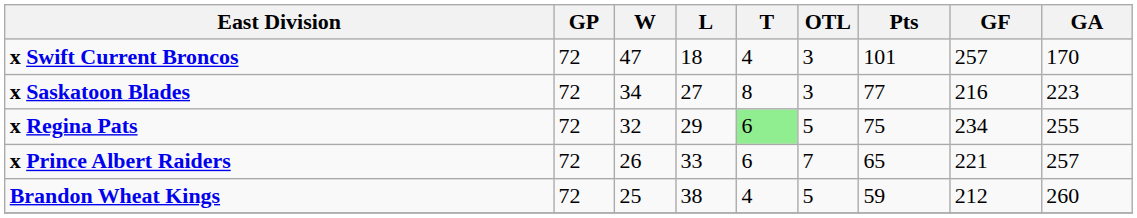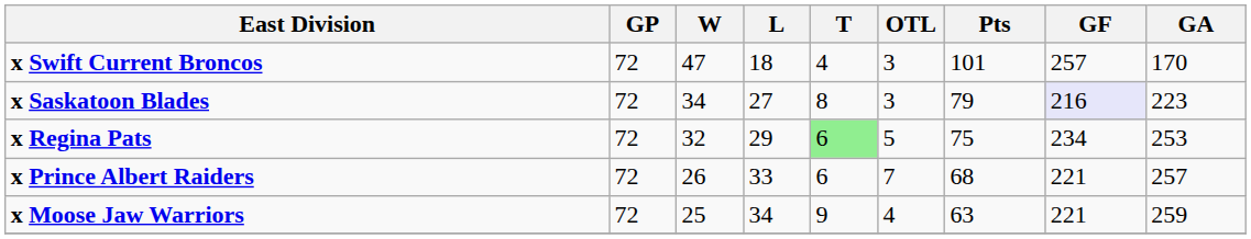x Saskatoon Blades | Pts: 77 -> 79
x Saskatoon Blades | GF: no background -> lavender background
x Regina Pats | GA: 255 -> 253
x Prince Albert Raiders | Pts: 65 -> 68
+ row: x Moose Jaw Warriors | 72 | 25 | 34 | 9 | 4 | 63 | 221 | 259
- row: Brandon Wheat Kings | 72 | 25 | 38 | 4 | 5 | 59 | 212 | 260
